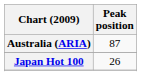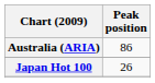Australia (ARIA) | Peak position: 87 -> 86
